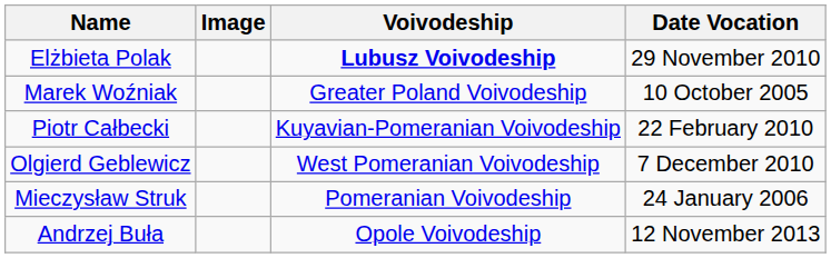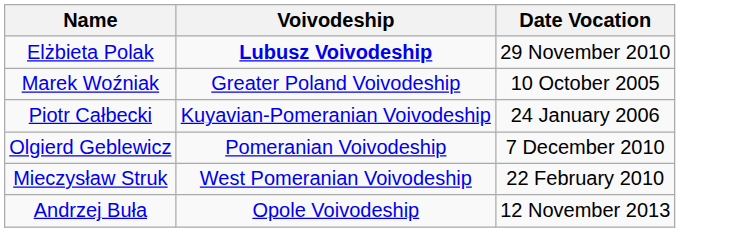- column: Image
Piotr Całbecki | Date Vocation: 22 February 2010 -> 24 January 2006
Olgierd Geblewicz | Voivodeship: West Pomeranian Voivodeship -> Pomeranian Voivodeship
Mieczysław Struk | Voivodeship: Pomeranian Voivodeship -> West Pomeranian Voivodeship
Mieczysław Struk | Date Vocation: 24 January 2006 -> 22 February 2010
